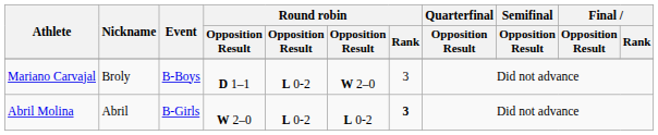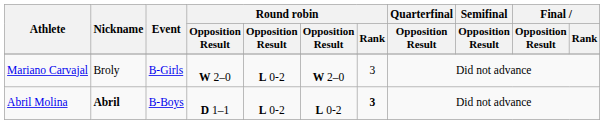Mariano Carvajal | Event: B-Boys -> B-Girls
Mariano Carvajal | column 4: D 1–1 -> W 2–0
Abril Molina | Nickname: normal -> bold
Abril Molina | Event: B-Girls -> B-Boys
Abril Molina | column 4: W 2–0 -> D 1–1
